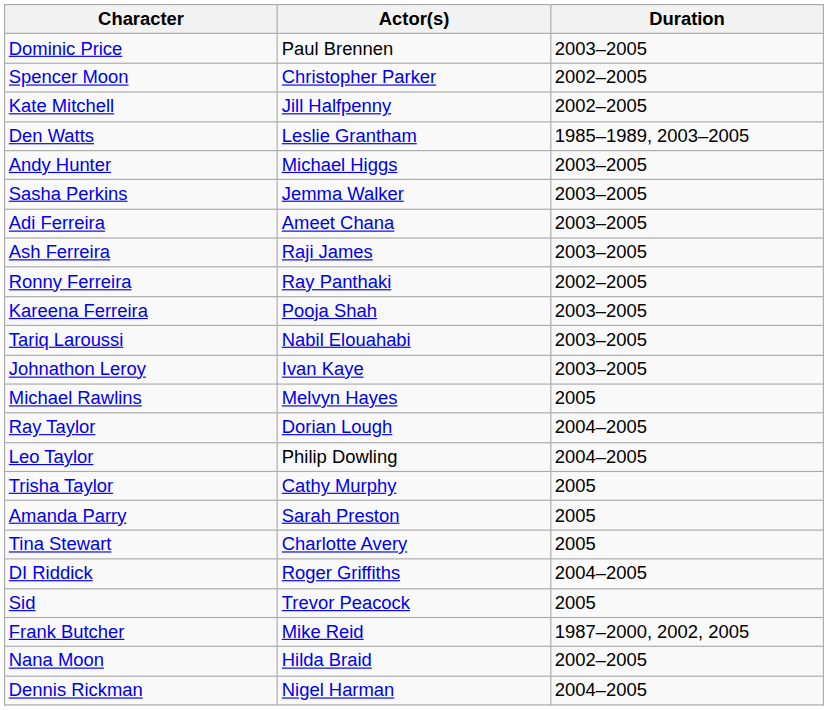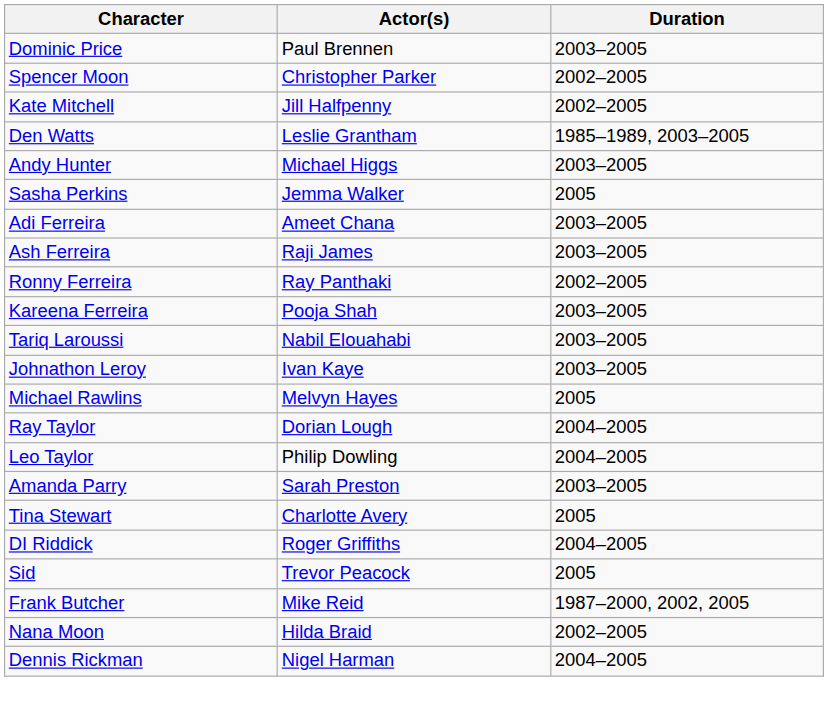Sasha Perkins | Duration: 2003–2005 -> 2005
- row: Trisha Taylor | Cathy Murphy | 2005
Amanda Parry | Duration: 2005 -> 2003–2005
